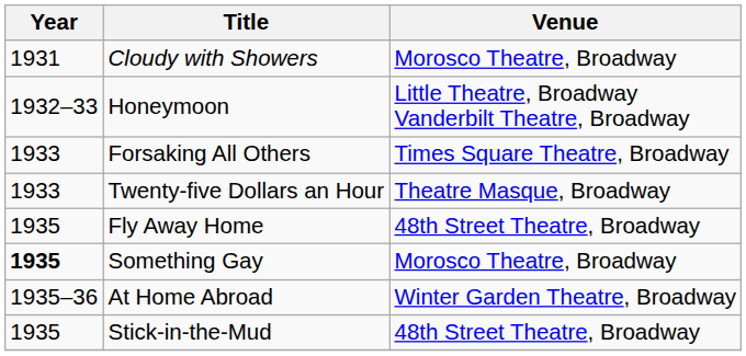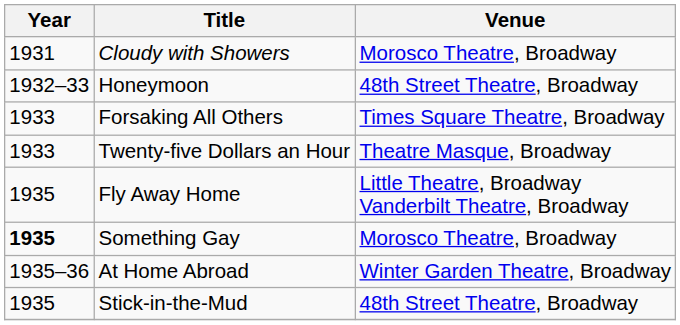Honeymoon | Venue: Little Theatre, Broadway Vanderbilt Theatre, Broadway -> 48th Street Theatre, Broadway
Fly Away Home | Venue: 48th Street Theatre, Broadway -> Little Theatre, Broadway Vanderbilt Theatre, Broadway
